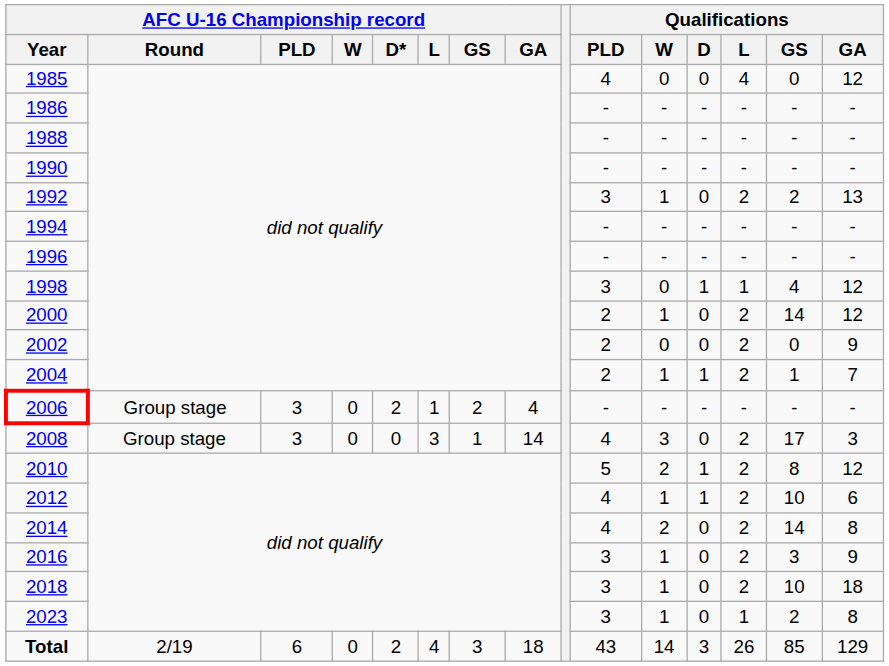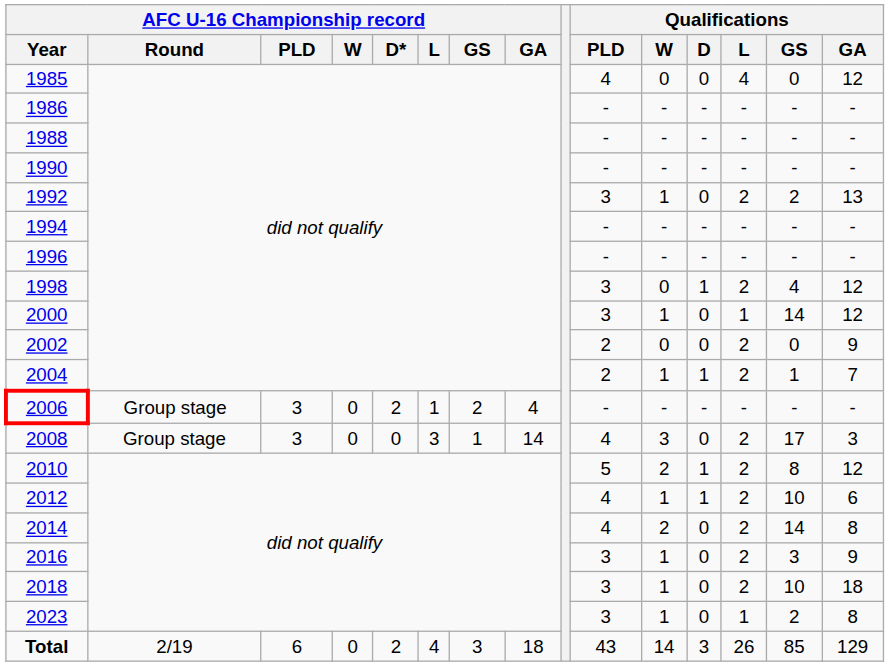1998 | Qualifications / L: 1 -> 2
2000 | Qualifications / PLD: 2 -> 3
2000 | Qualifications / L: 2 -> 1
